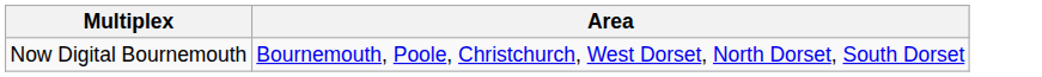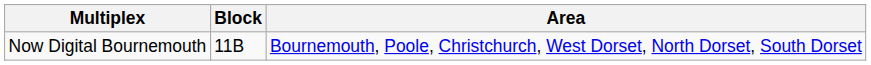+ column: Block | 11B
